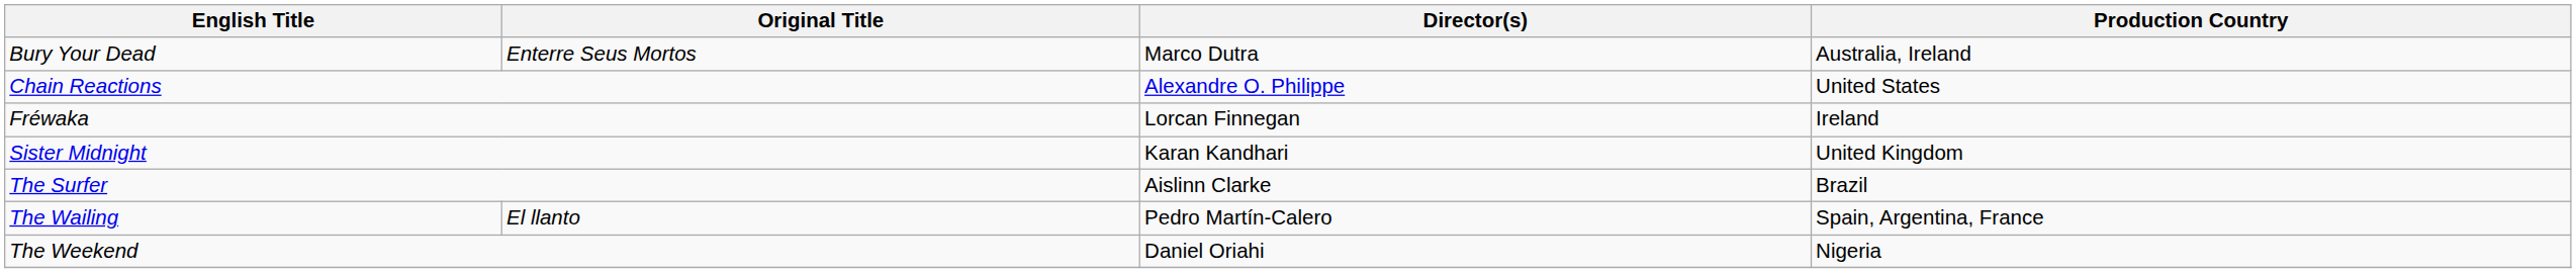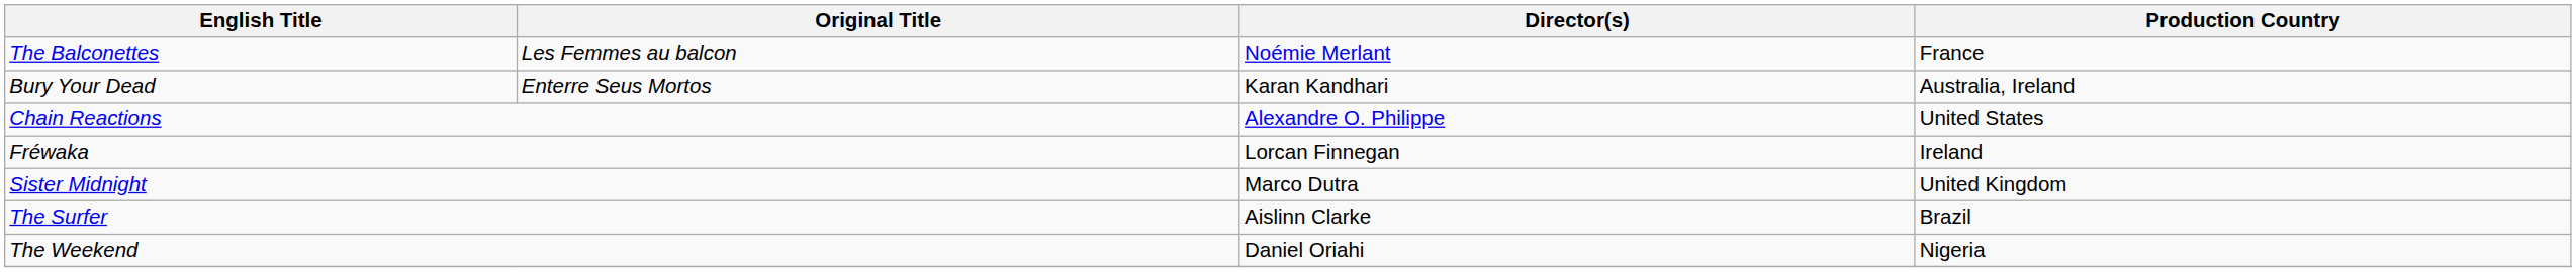+ row: The Balconettes | Les Femmes au balcon | Noémie Merlant | France
Bury Your Dead | Director(s): Marco Dutra -> Karan Kandhari
Sister Midnight | Director(s): Karan Kandhari -> Marco Dutra
- row: The Wailing | El llanto | Pedro Martín-Calero | Spain, Argentina, France
